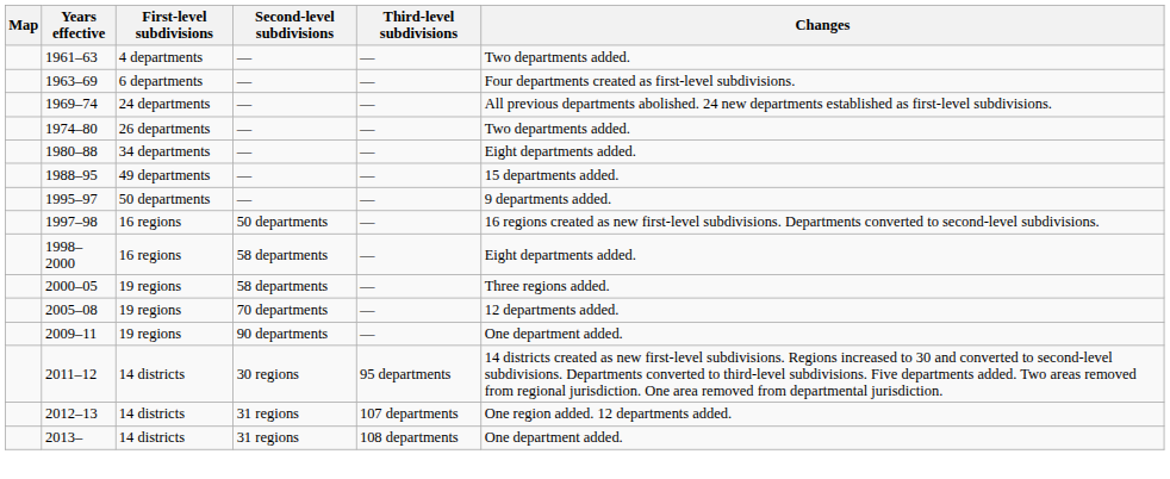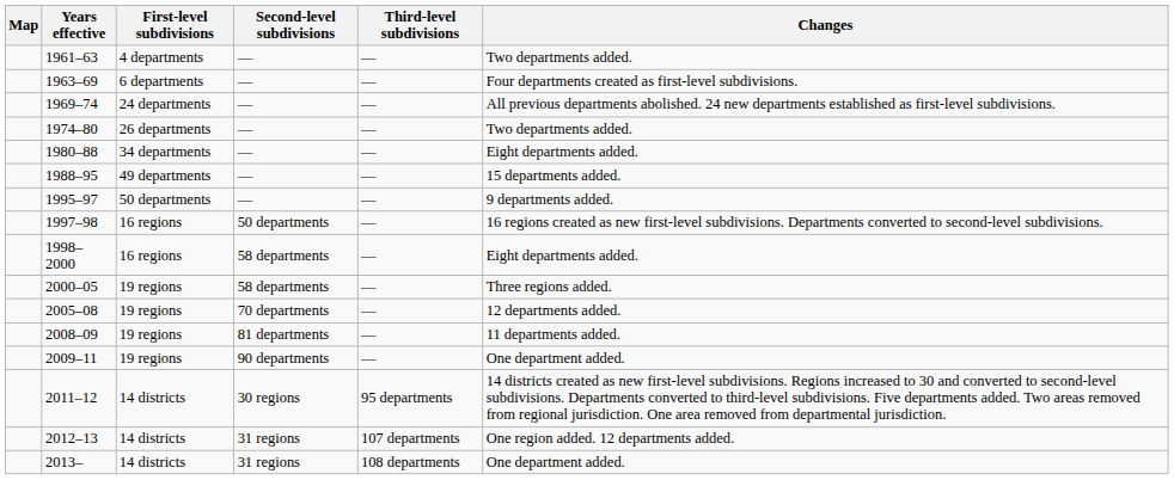+ row: 2008–09 | 19 regions | 81 departments | — | 11 departments added.
